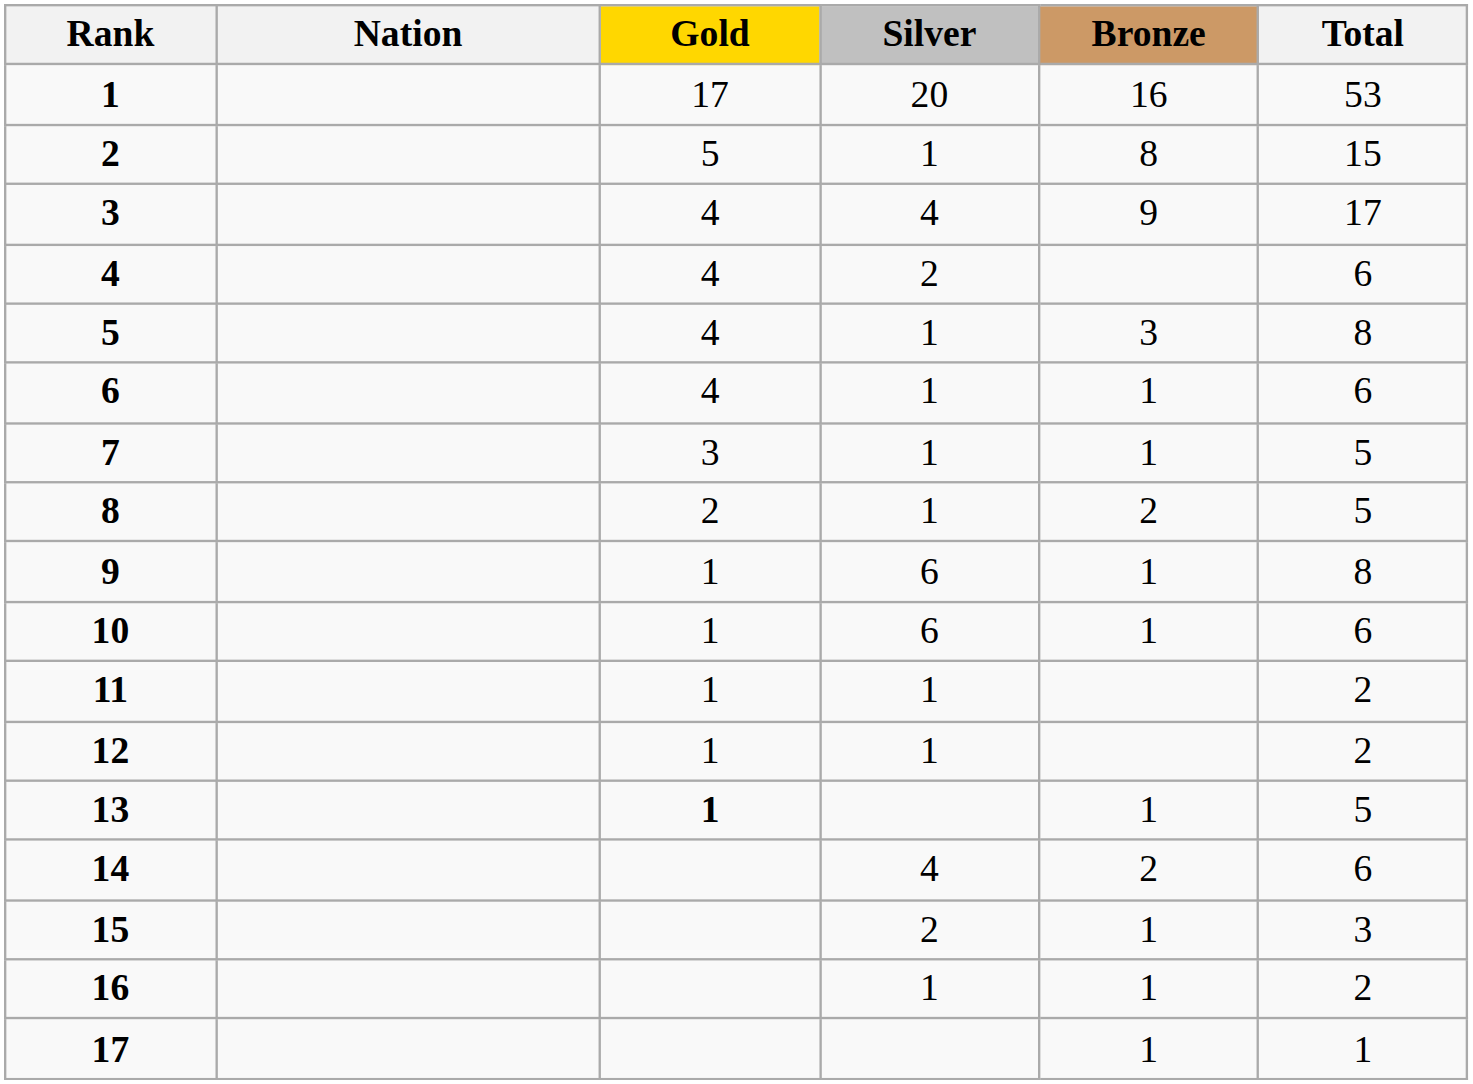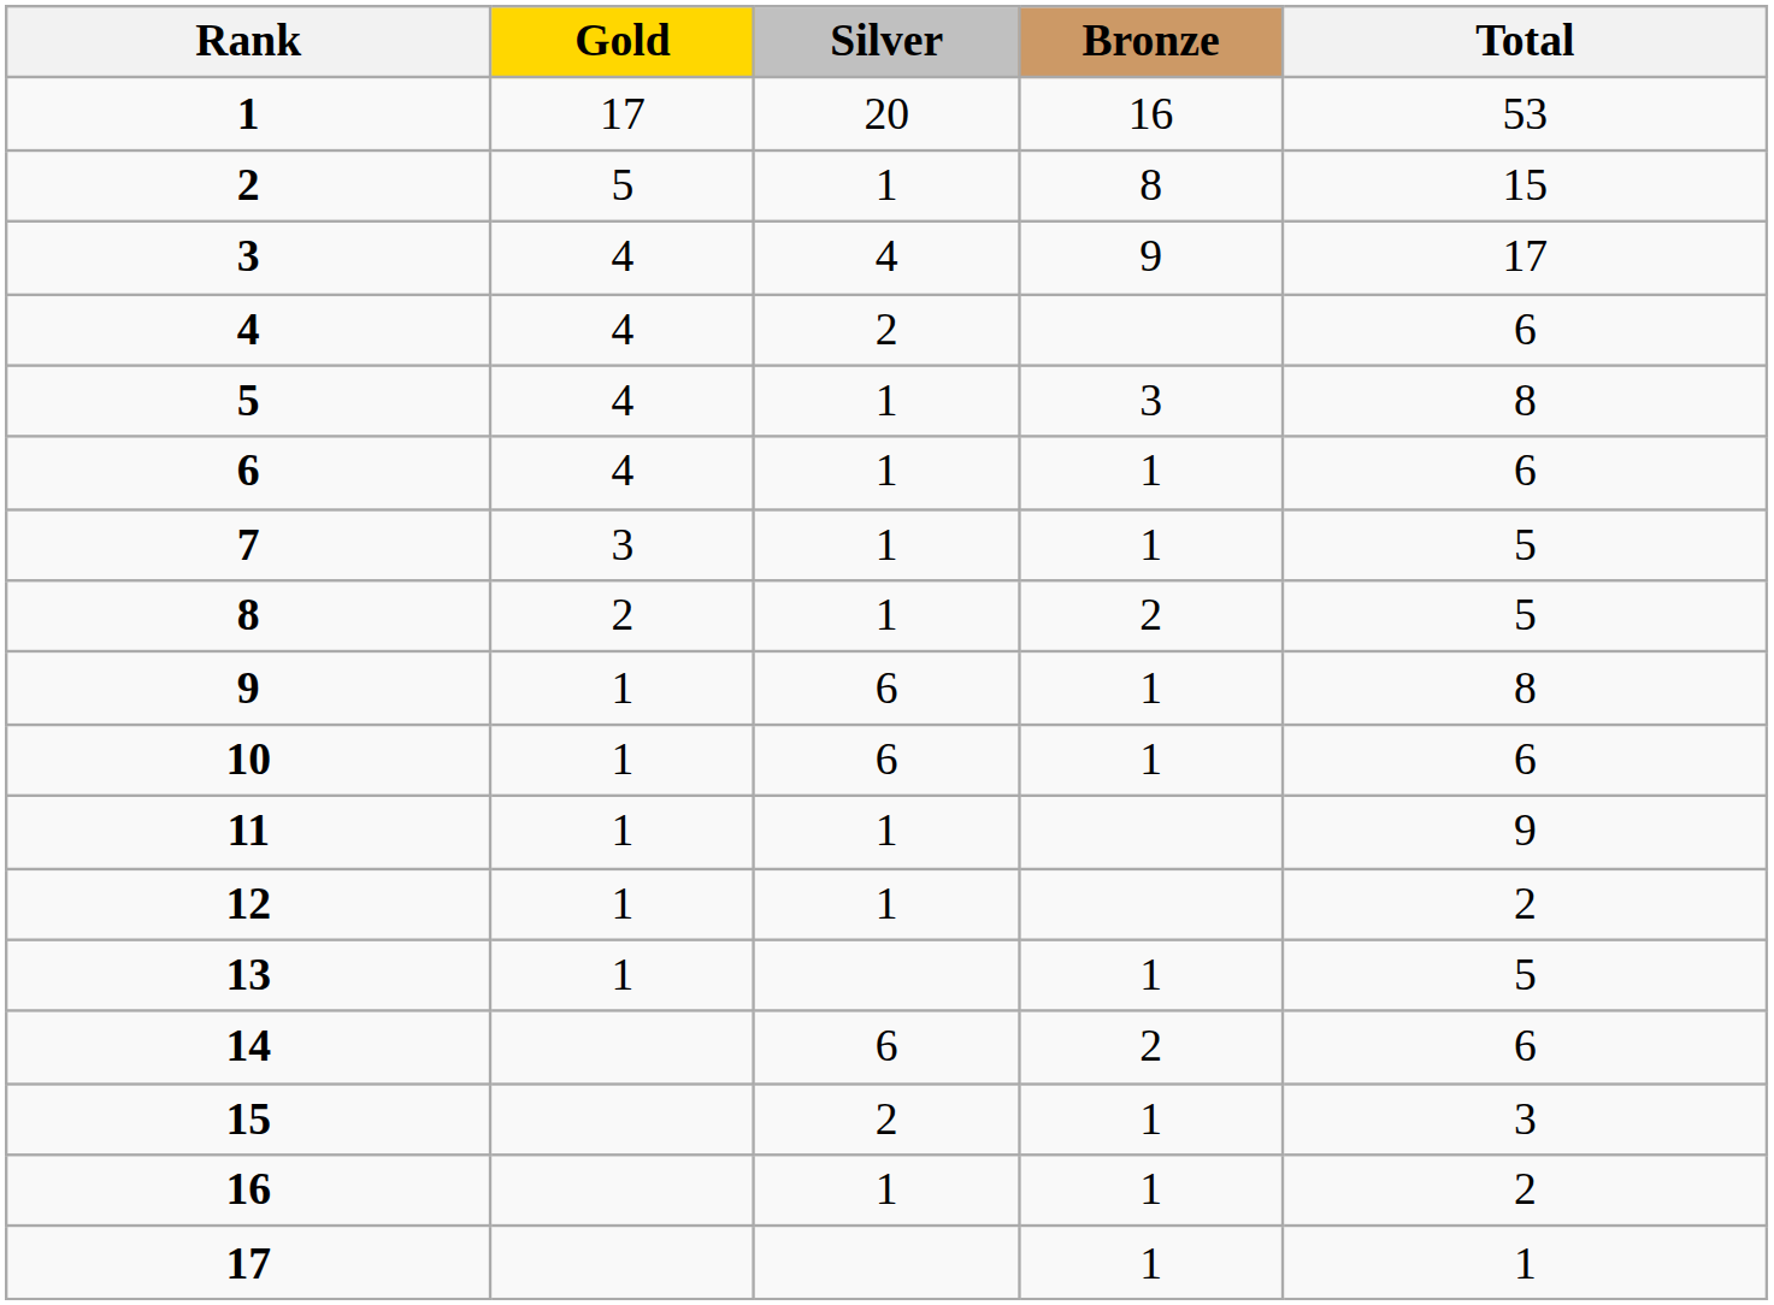- column: Nation
11 | Total: 2 -> 9
13 | Gold: bold -> normal
14 | Silver: 4 -> 6
